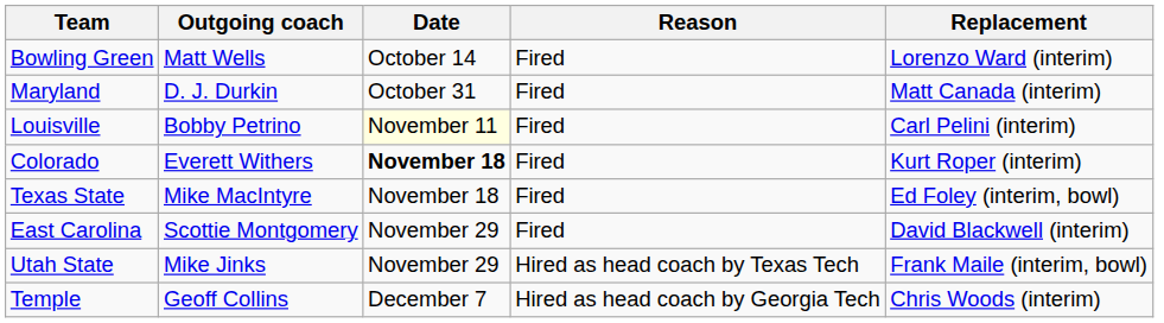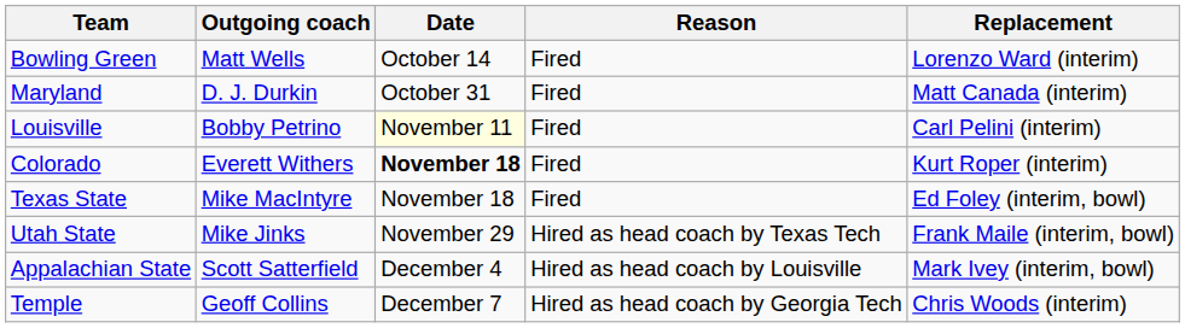- row: East Carolina | Scottie Montgomery | November 29 | Fired | David Blackwell (interim)
+ row: Appalachian State | Scott Satterfield | December 4 | Hired as head coach by Louisville | Mark Ivey (interim, bowl)
